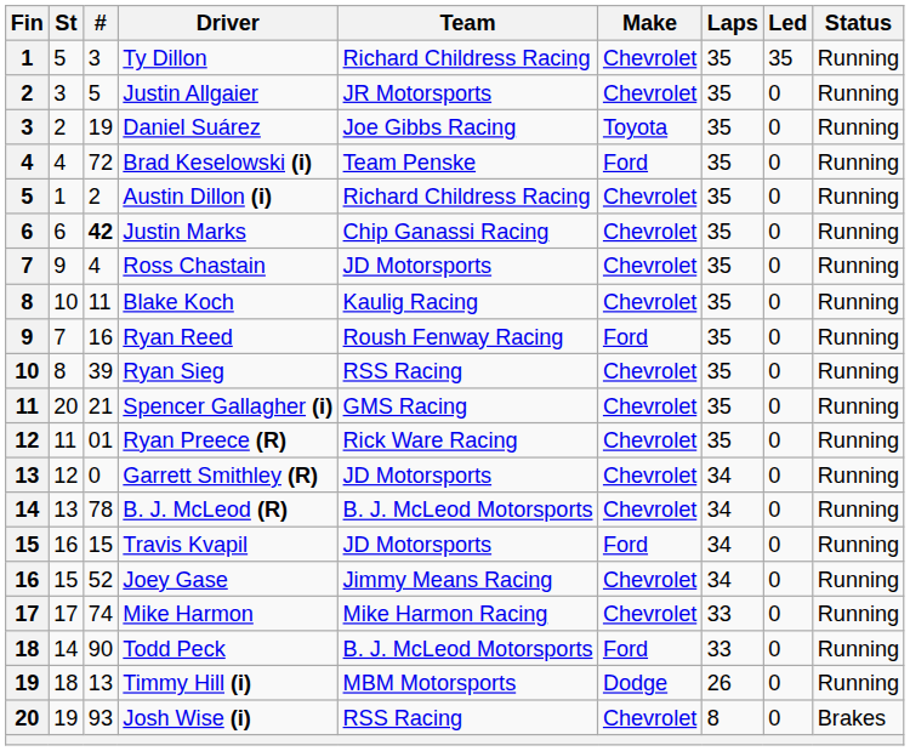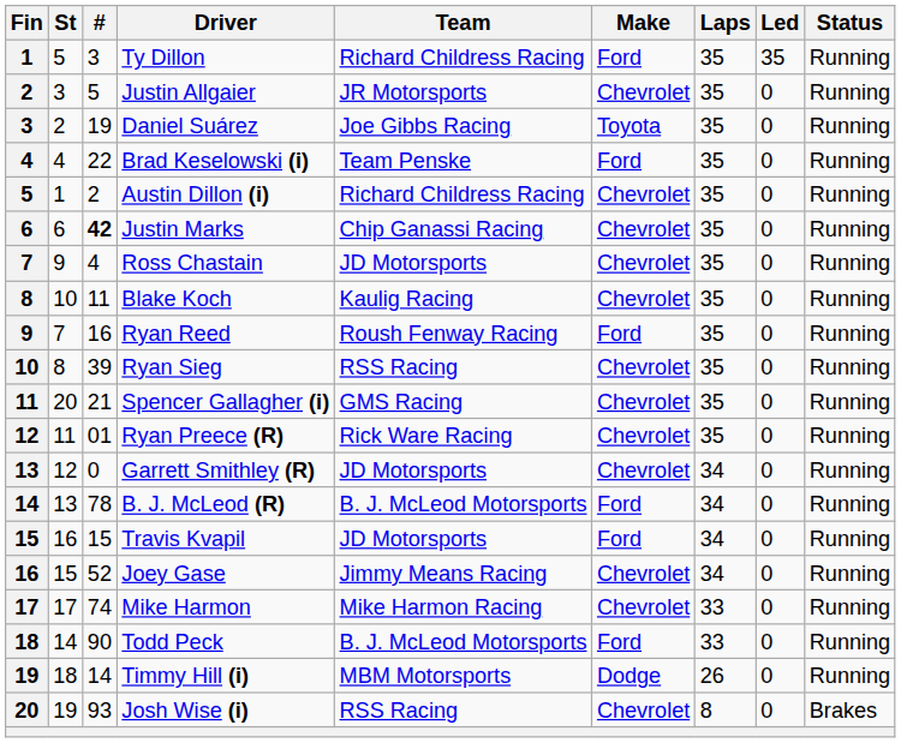Ty Dillon | Make: Chevrolet -> Ford
Brad Keselowski (i) | #: 72 -> 22
B. J. McLeod (R) | Make: Chevrolet -> Ford
Timmy Hill (i) | #: 13 -> 14
